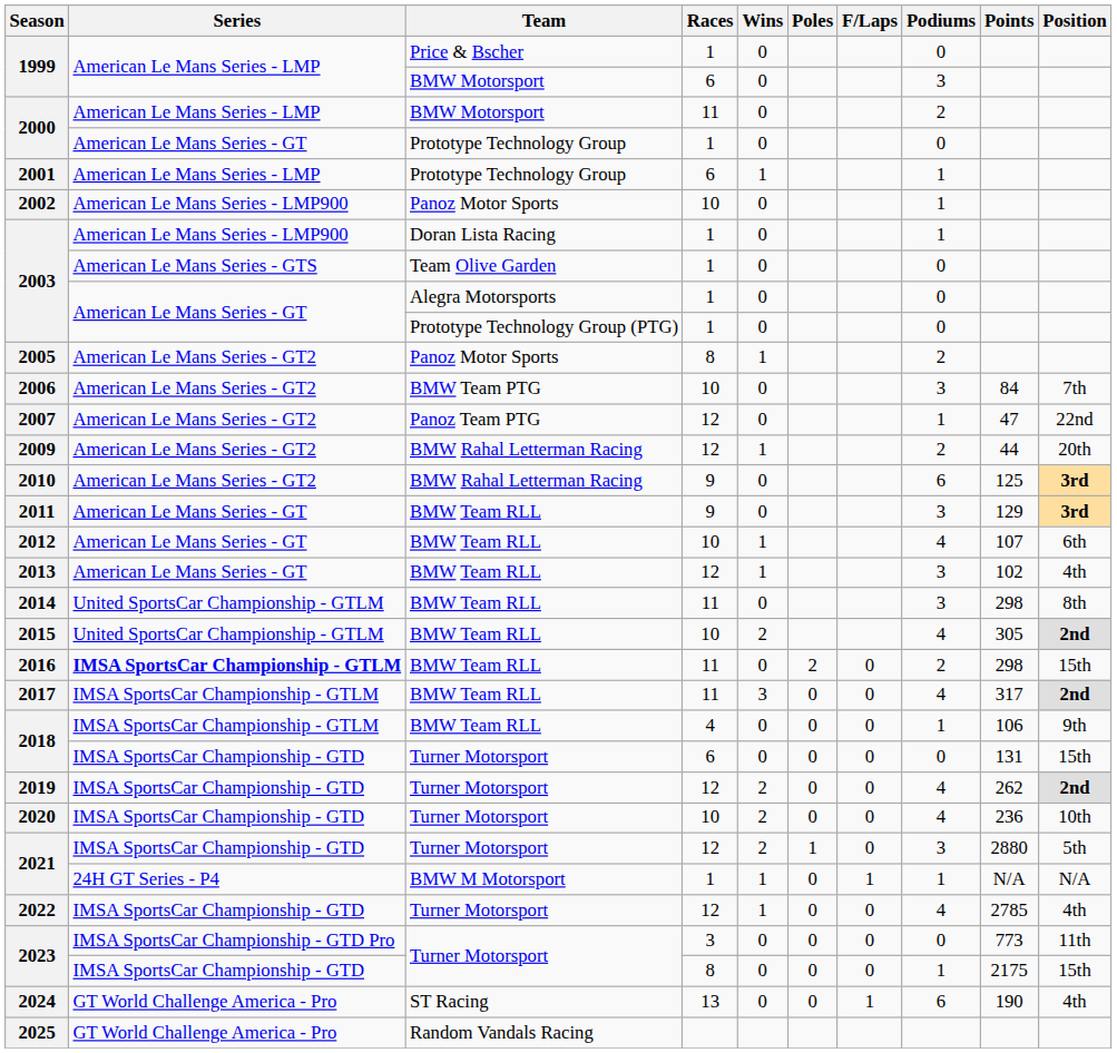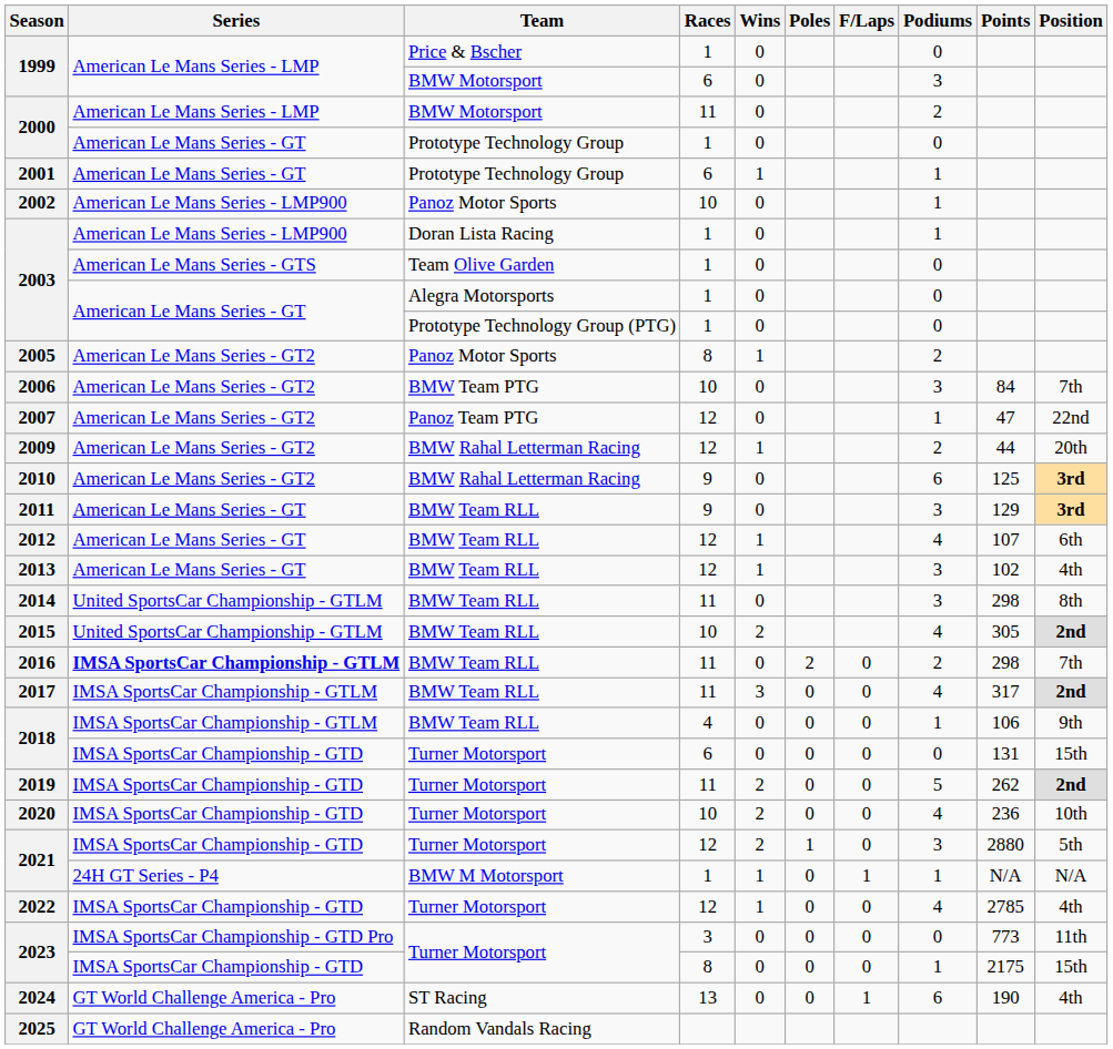2001 | Series: American Le Mans Series - LMP -> American Le Mans Series - GT
2012 | Races: 10 -> 12
2016 | Position: 15th -> 7th
2019 | Races: 12 -> 11
2019 | Podiums: 4 -> 5
